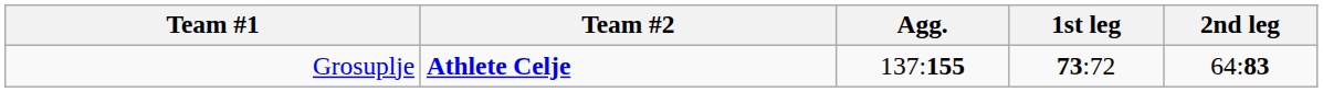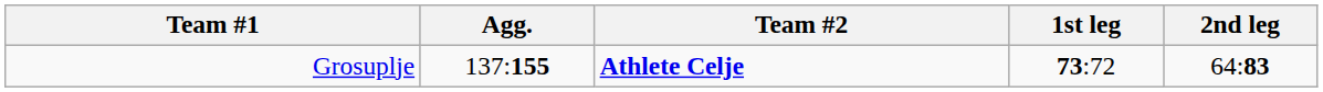columns swapped: Agg. <-> Team #2
